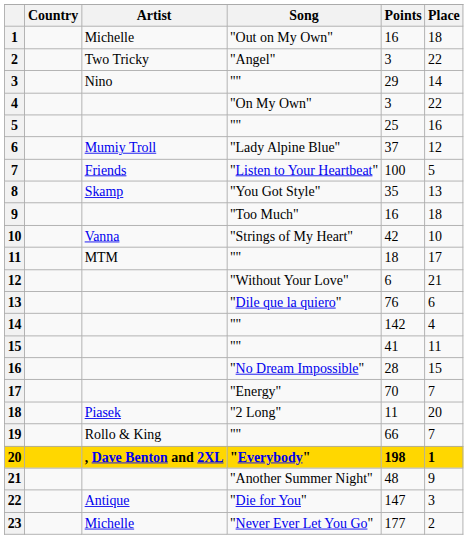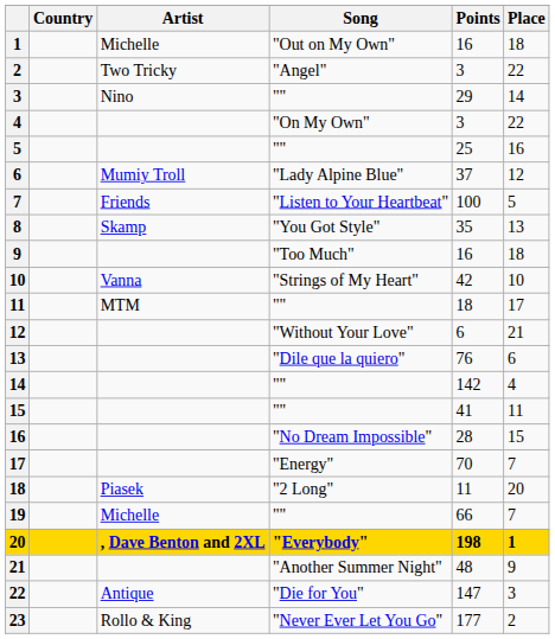19 | Artist: Rollo & King -> Michelle
23 | Artist: Michelle -> Rollo & King
